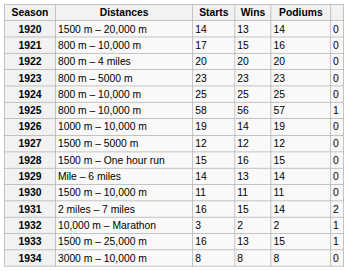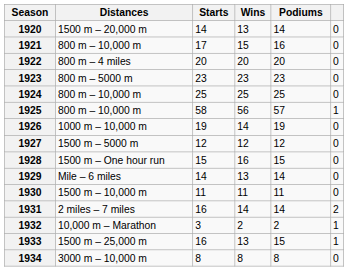1931 | Wins: 15 -> 14
